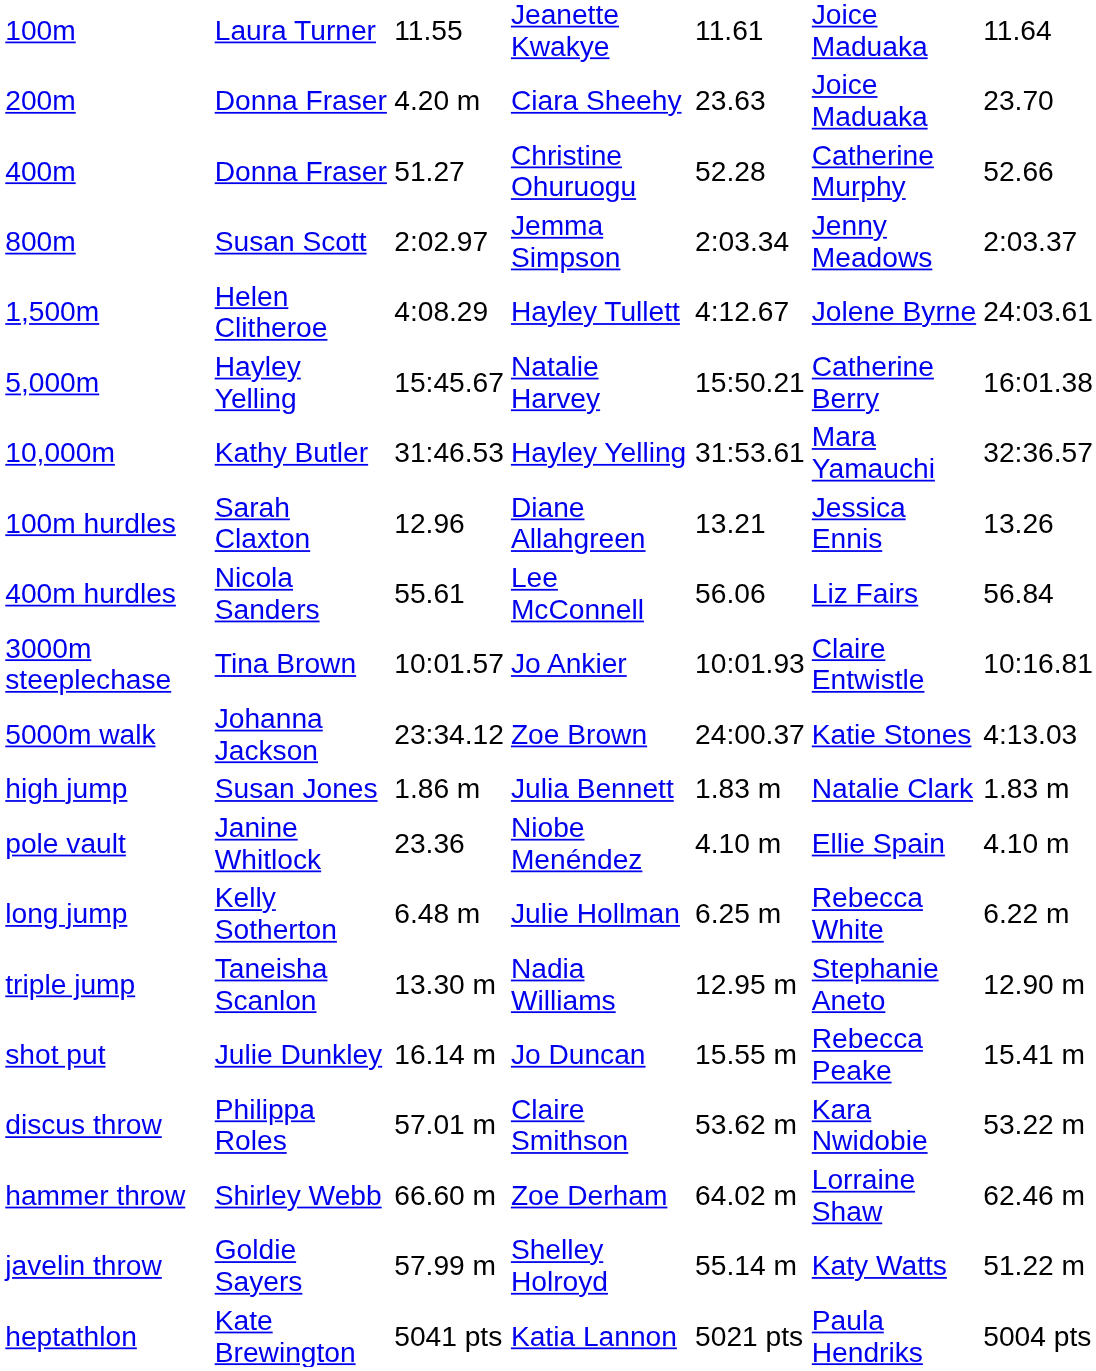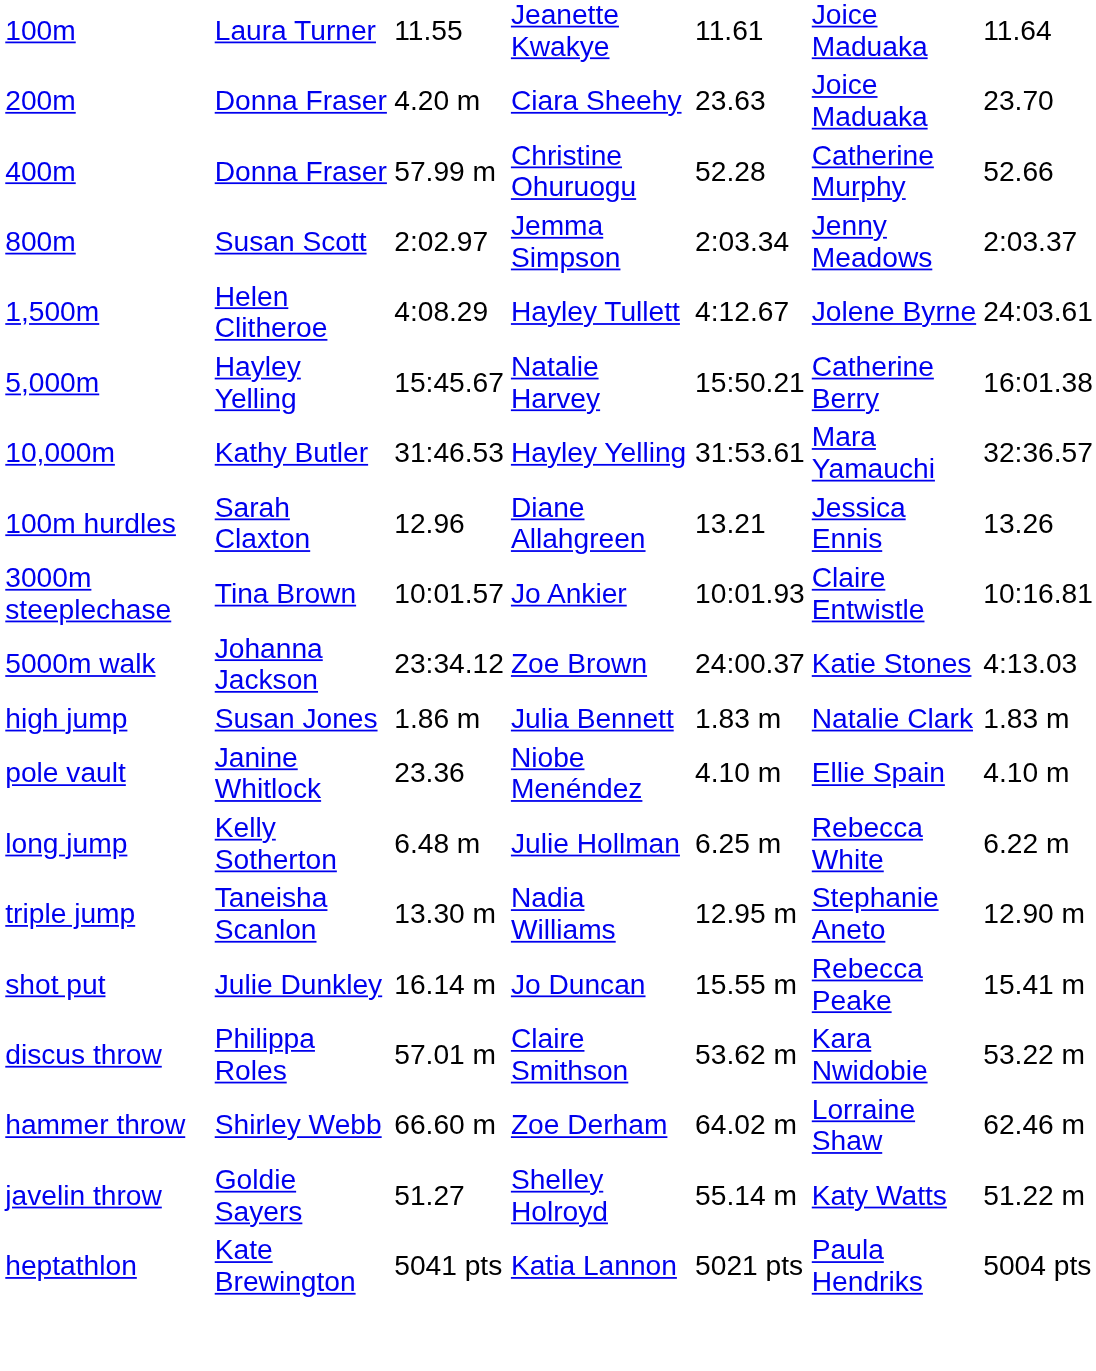400m | column 3: 51.27 -> 57.99 m
- row: 400m hurdles | Nicola Sanders | 55.61 | Lee McConnell | 56.06 | Liz Fairs | 56.84
javelin throw | column 3: 57.99 m -> 51.27
